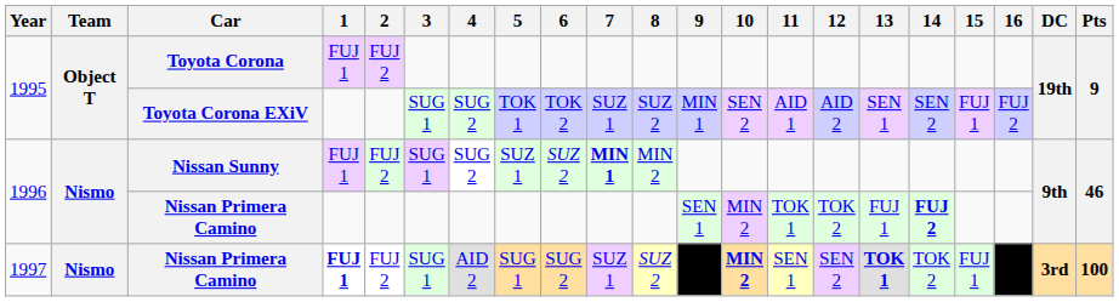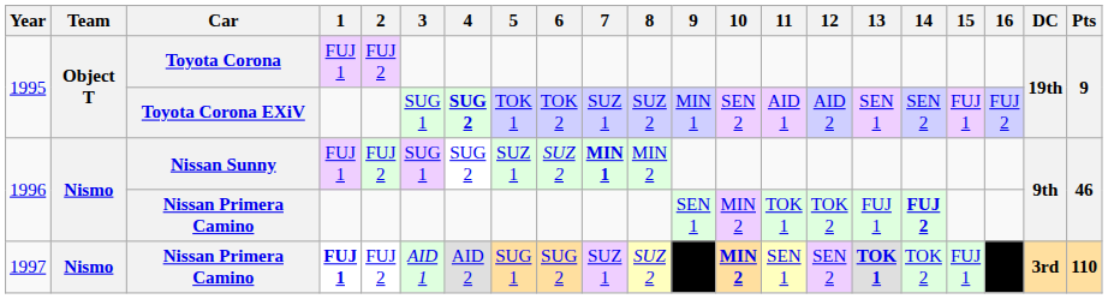Toyota Corona EXiV | 4: normal -> bold
1997 / Nissan Primera Camino | 3: SUG 1 -> AID 1
1997 / Nissan Primera Camino | Pts: 100 -> 110
